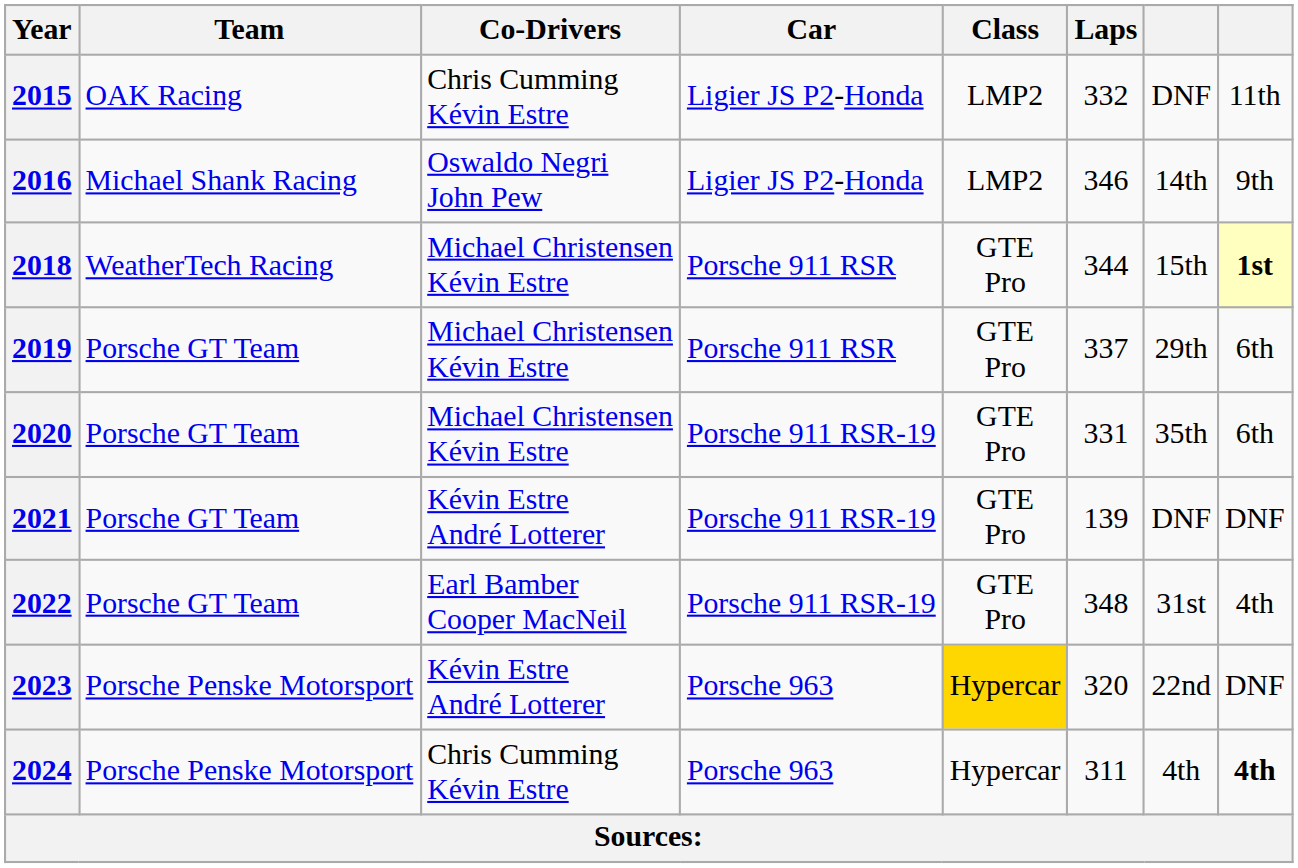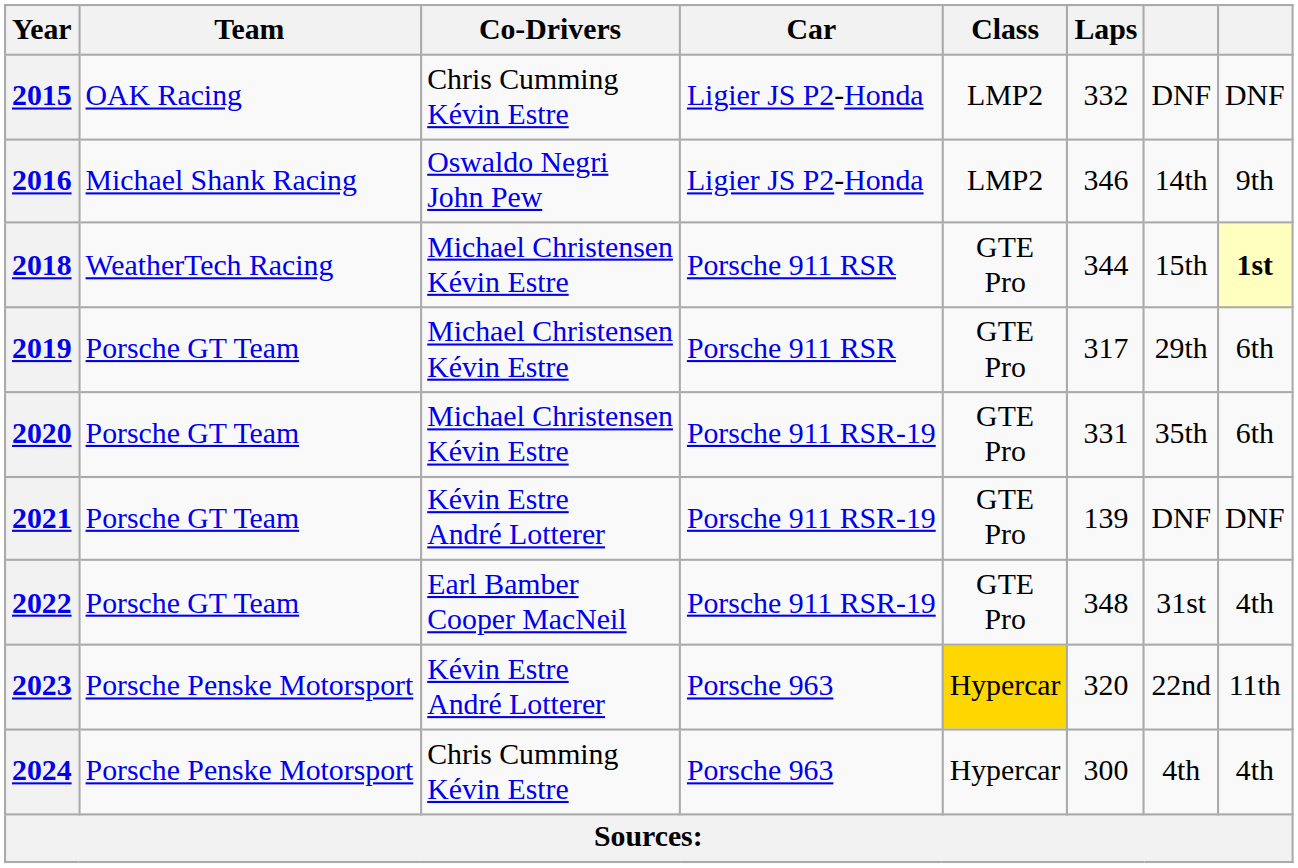2015 | column 8: 11th -> DNF
2019 | Laps: 337 -> 317
2023 | column 8: DNF -> 11th
2024 | Laps: 311 -> 300
2024 | column 8: bold -> normal
